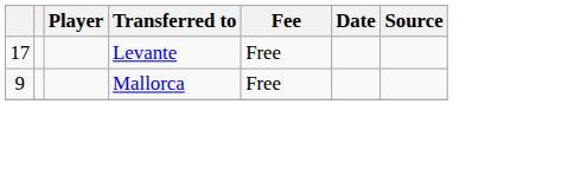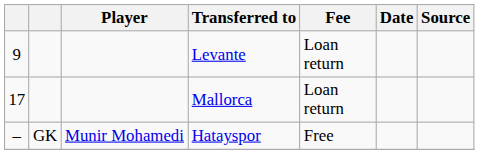Levante | column 1: 17 -> 9
Levante | Fee: Free -> Loan return
Mallorca | column 1: 9 -> 17
Mallorca | Fee: Free -> Loan return
+ row: – | GK | Munir Mohamedi | Hatayspor | Free
